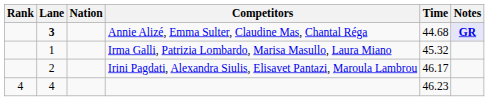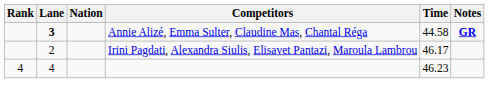Annie Alizé, Emma Sulter, Claudine Mas, Chantal Réga | Time: 44.68 -> 44.58
Annie Alizé, Emma Sulter, Claudine Mas, Chantal Réga | Notes: lavender background -> no background
- row: 1 | Irma Galli, Patrizia Lombardo, Marisa Masullo, Laura Miano | 45.32
